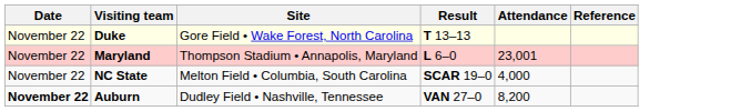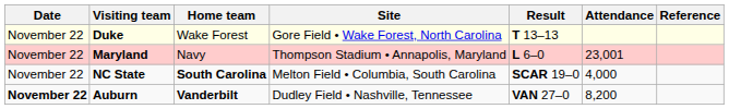+ column: Home team | Wake Forest | Navy | South Carolina | Vanderbilt
